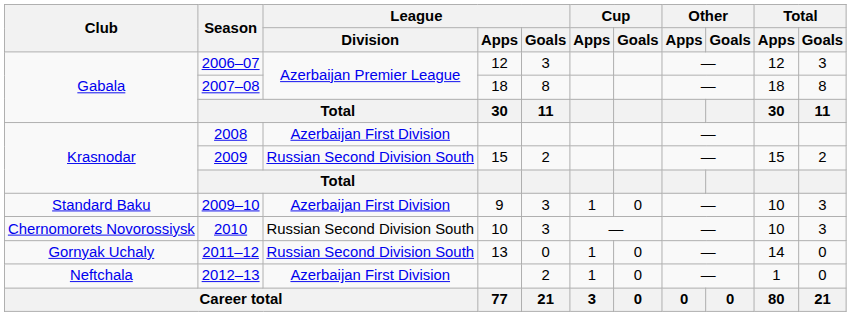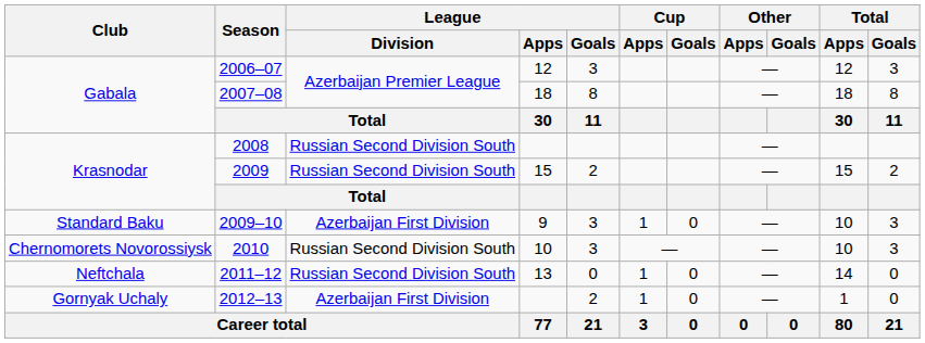2008 | League / Division: Azerbaijan First Division -> Russian Second Division South
2011–12 | Club: Gornyak Uchaly -> Neftchala
2012–13 | Club: Neftchala -> Gornyak Uchaly
